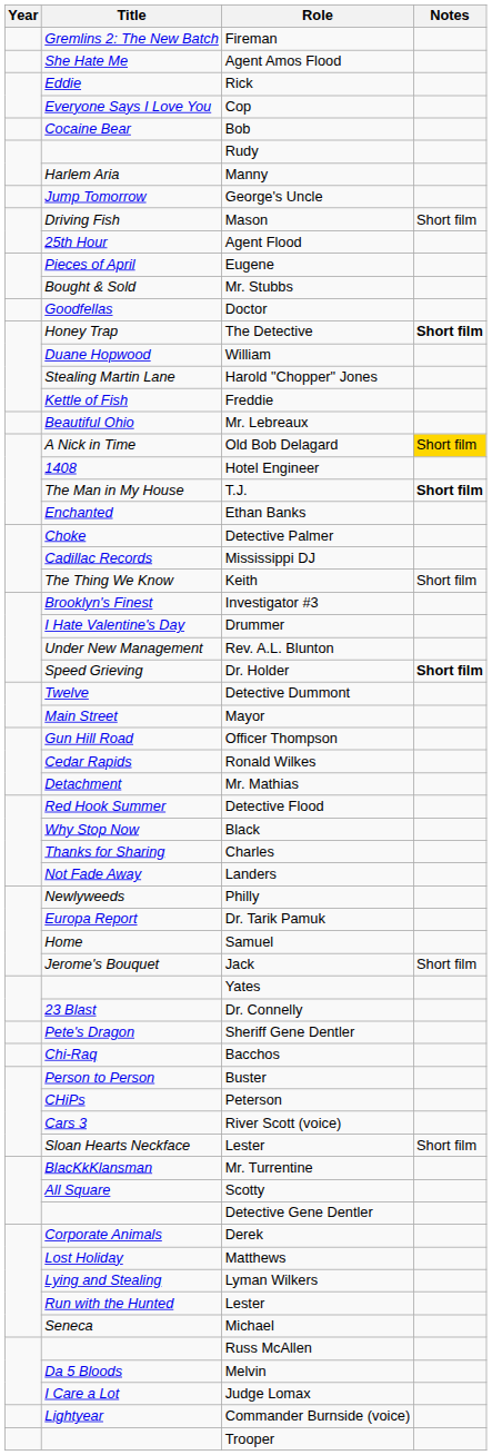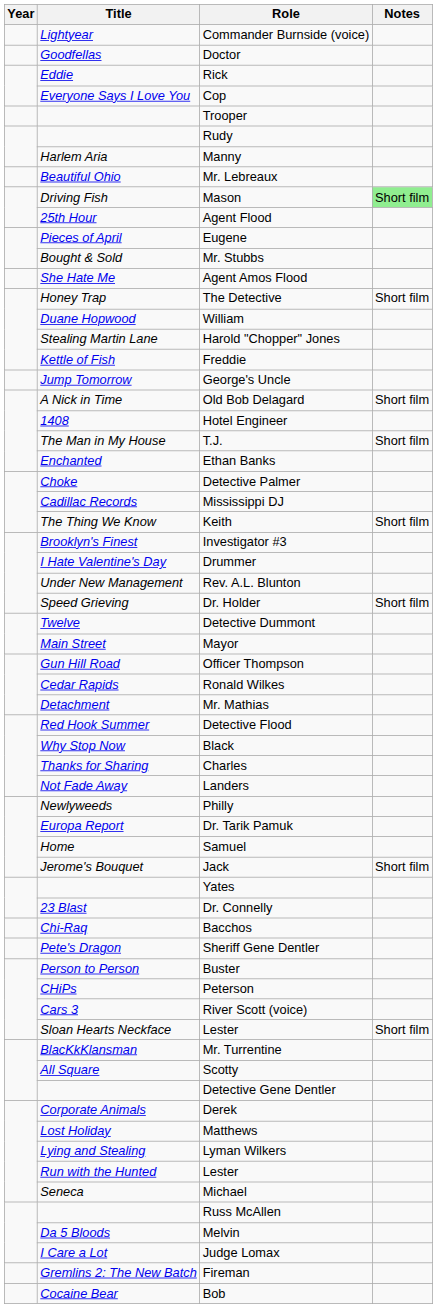rows swapped: Fireman <-> Commander Burnside (voice)
rows swapped: Doctor <-> Agent Amos Flood
rows swapped: Trooper <-> Bob
rows swapped: George's Uncle <-> Mr. Lebreaux
Mason | Notes: no background -> lightgreen background
The Detective | Notes: bold -> normal
Old Bob Delagard | Notes: gold background -> no background
T.J. | Notes: bold -> normal
Dr. Holder | Notes: bold -> normal
rows swapped: Bacchos <-> Sheriff Gene Dentler
